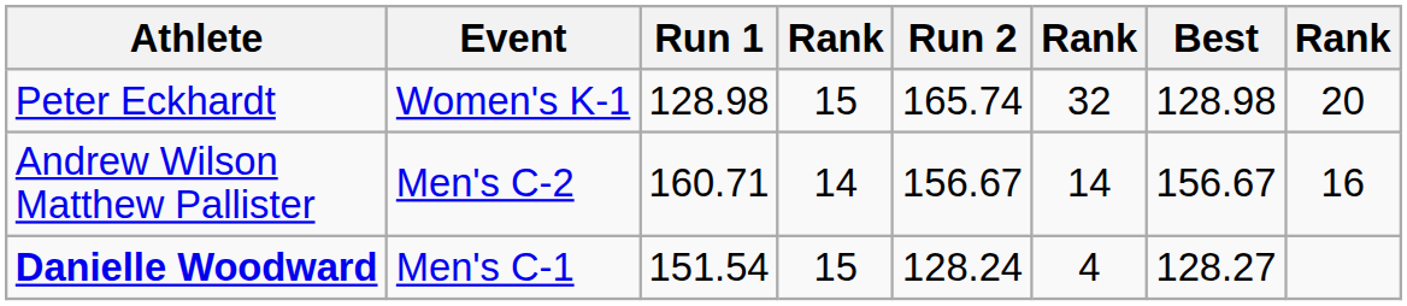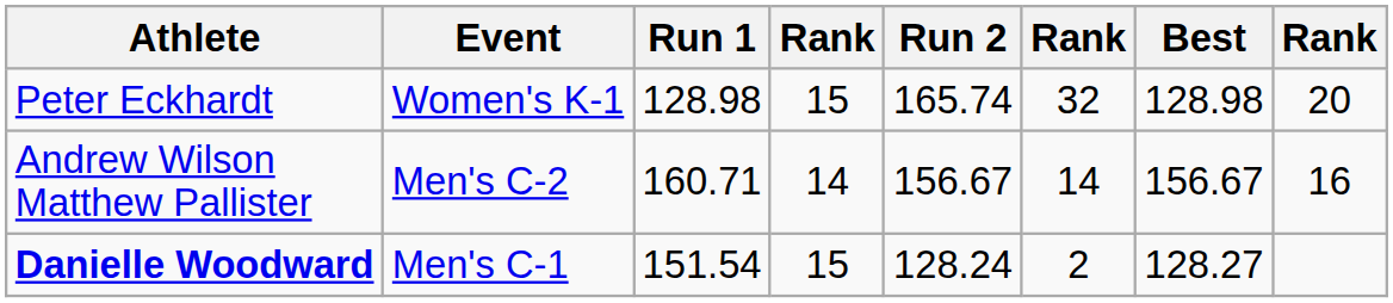Danielle Woodward | column 6: 4 -> 2
